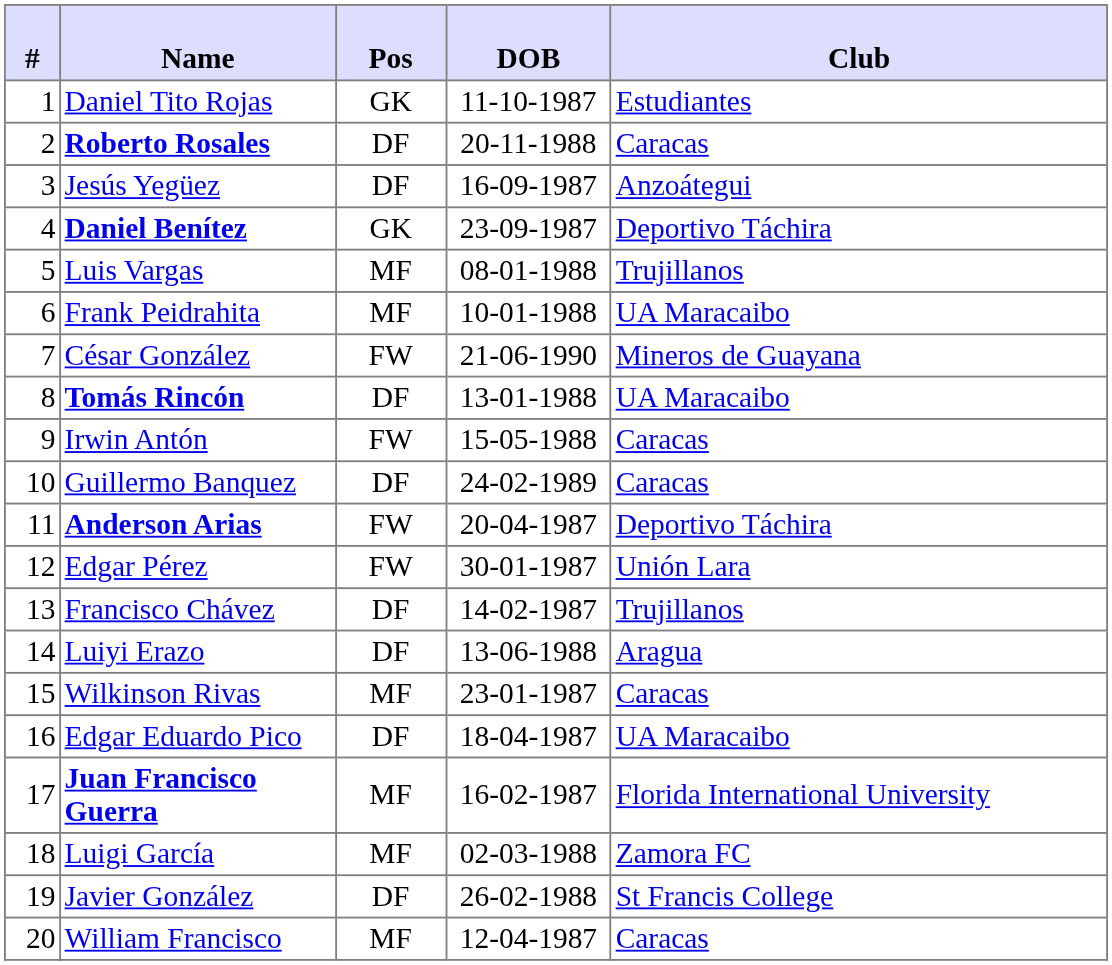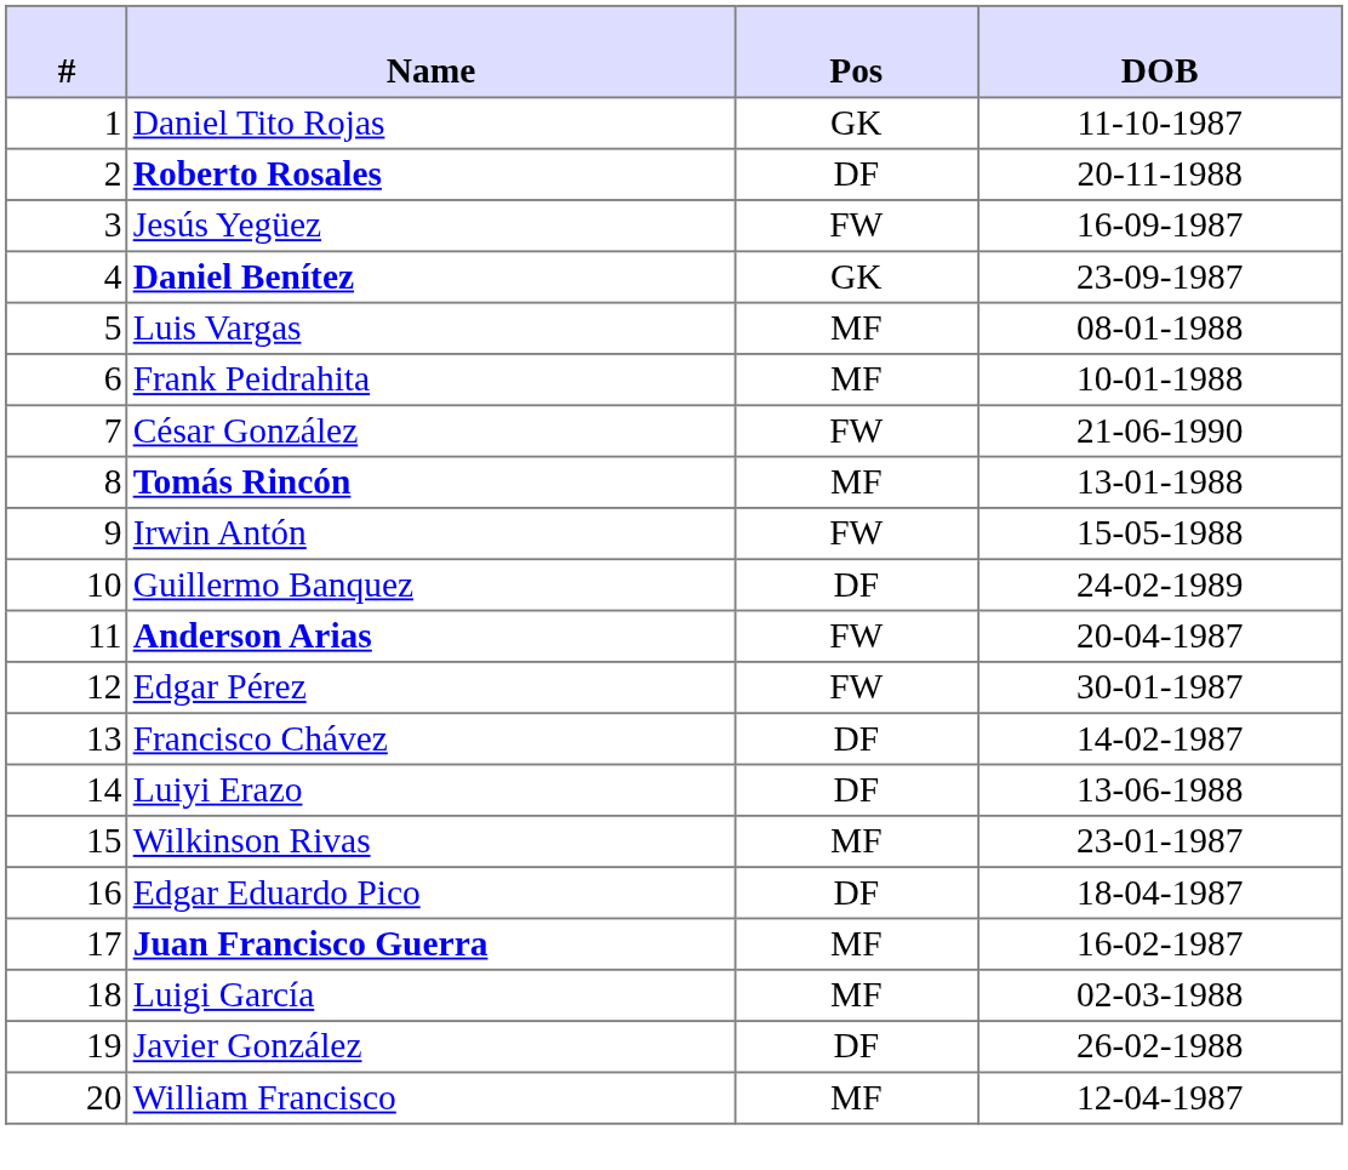- column: Club | Estudiantes | Caracas | Anzoátegui | Deportivo Táchira | Trujillanos | UA Maracaibo | Mineros de Guayana | UA Maracaibo | Caracas | Caracas | Deportivo Táchira | Unión Lara | Trujillanos | Aragua | Caracas | UA Maracaibo | Florida International University | Zamora FC | St Francis College | Caracas
Jesús Yegüez | Pos: DF -> FW
Tomás Rincón | Pos: DF -> MF
